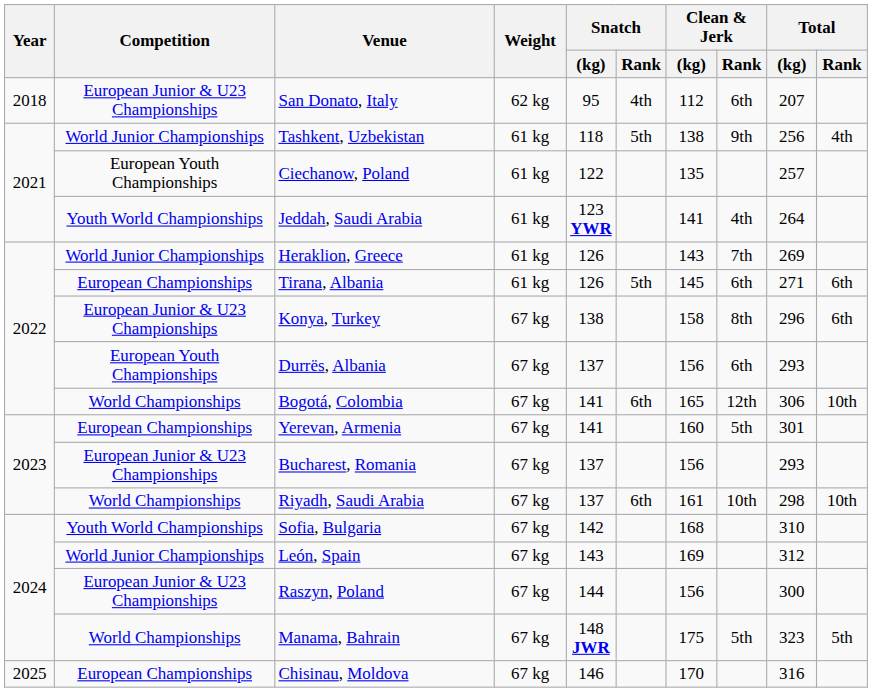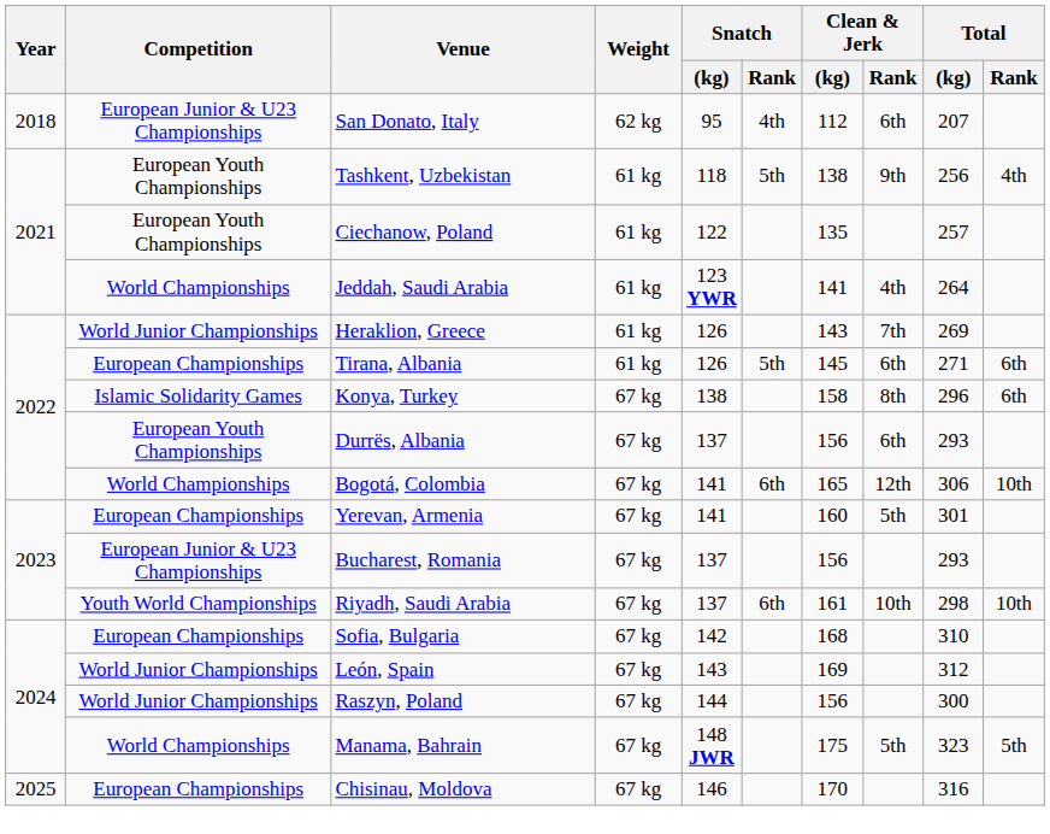Tashkent, Uzbekistan | Competition: World Junior Championships -> European Youth Championships
Jeddah, Saudi Arabia | Competition: Youth World Championships -> World Championships
Konya, Turkey | Competition: European Junior & U23 Championships -> Islamic Solidarity Games
Riyadh, Saudi Arabia | Competition: World Championships -> Youth World Championships
Sofia, Bulgaria | Competition: Youth World Championships -> European Championships
Raszyn, Poland | Competition: European Junior & U23 Championships -> World Junior Championships
